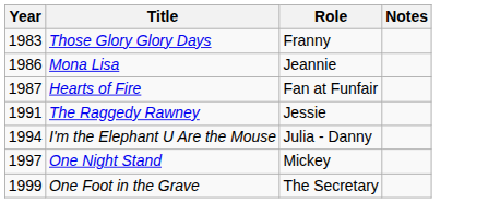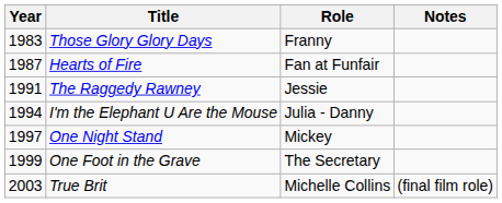- row: 1986 | Mona Lisa | Jeannie
+ row: 2003 | True Brit | Michelle Collins | (final film role)
